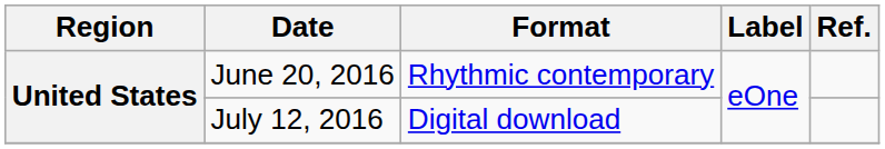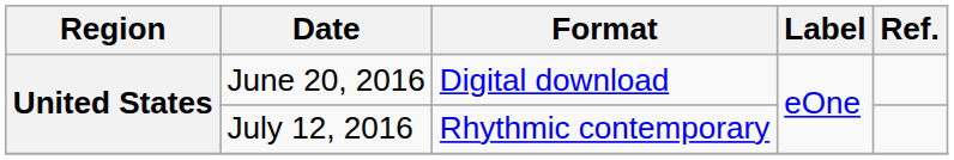June 20, 2016 | Format: Rhythmic contemporary -> Digital download
July 12, 2016 | Format: Digital download -> Rhythmic contemporary
